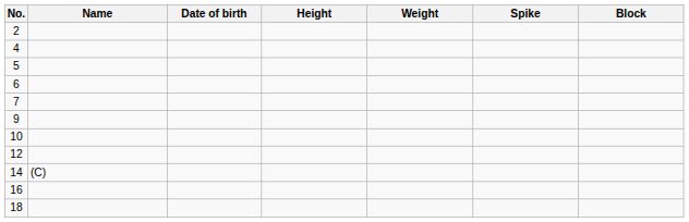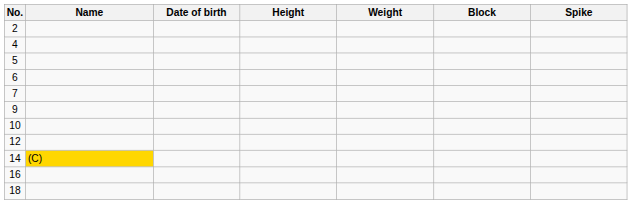columns swapped: Spike <-> Block
14 | Name: no background -> gold background
